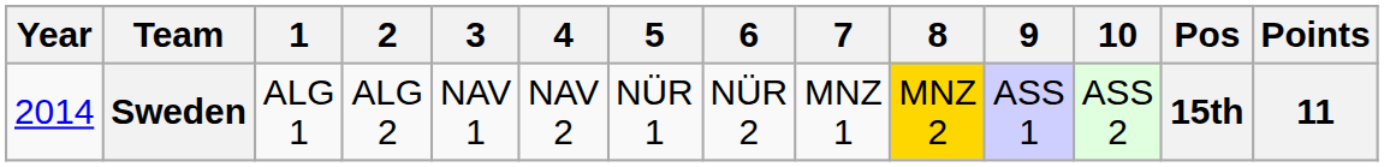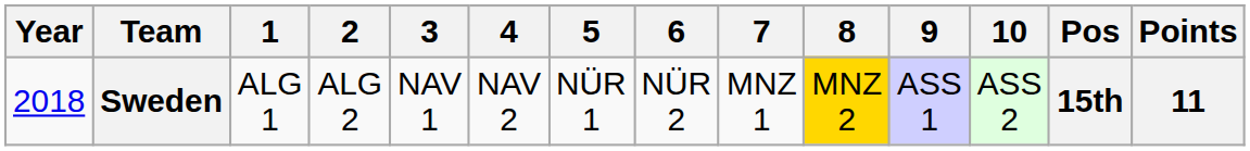Sweden | Year: 2014 -> 2018
